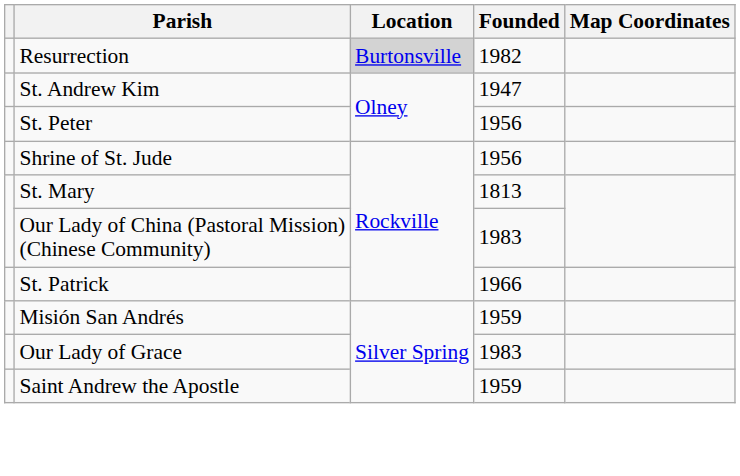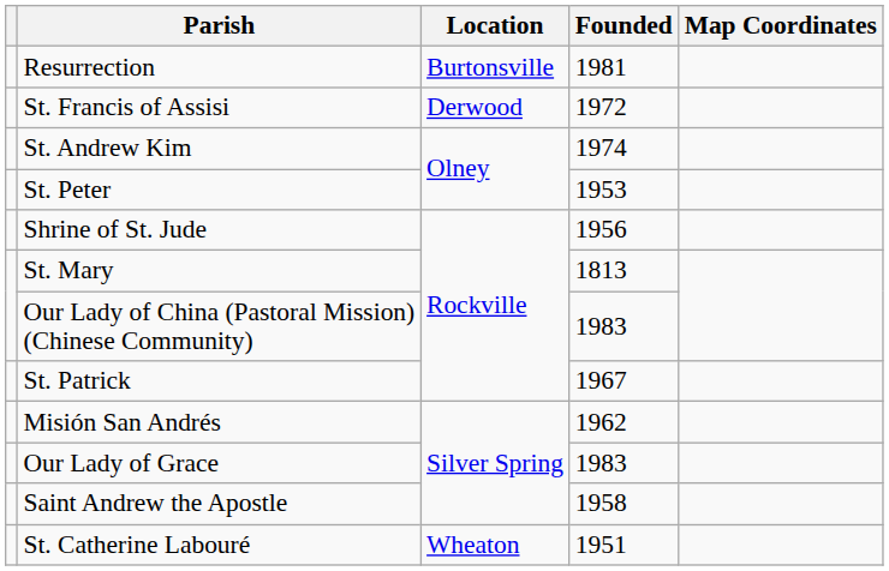Resurrection | Location: lightgrey background -> no background
Resurrection | Founded: 1982 -> 1981
+ row: St. Francis of Assisi | Derwood | 1972
St. Andrew Kim | Founded: 1947 -> 1974
St. Peter | Founded: 1956 -> 1953
St. Patrick | Founded: 1966 -> 1967
Misión San Andrés | Founded: 1959 -> 1962
Saint Andrew the Apostle | Founded: 1959 -> 1958
+ row: St. Catherine Labouré | Wheaton | 1951
